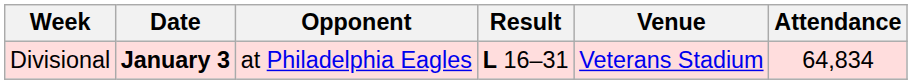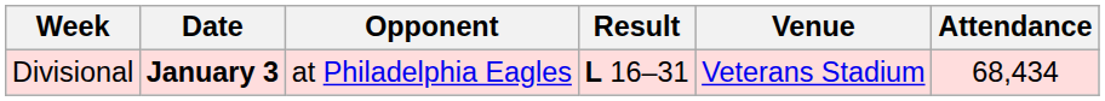Divisional | Attendance: 64,834 -> 68,434
